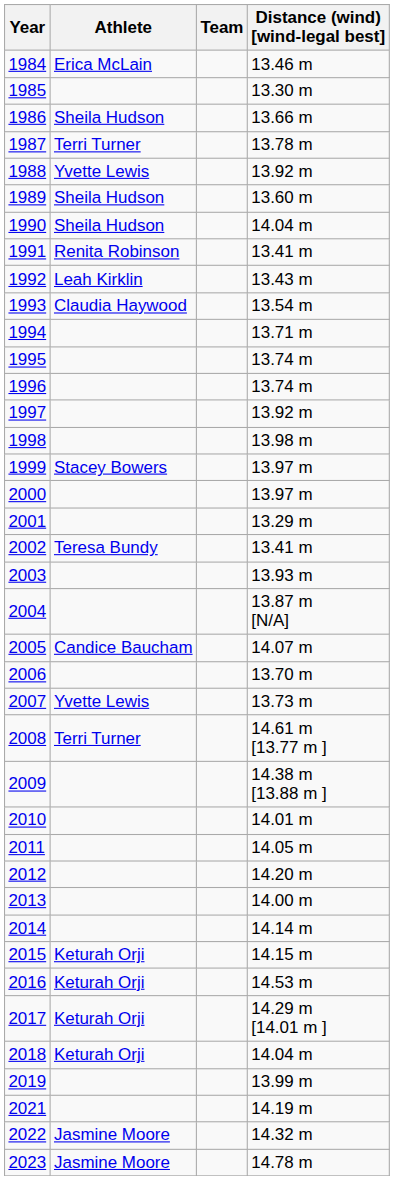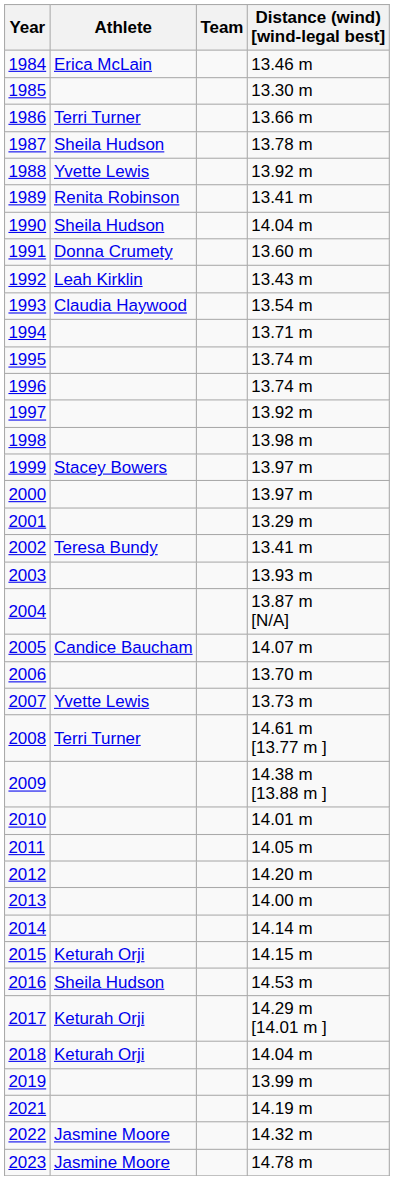1986 | Athlete: Sheila Hudson -> Terri Turner
1987 | Athlete: Terri Turner -> Sheila Hudson
1989 | Athlete: Sheila Hudson -> Renita Robinson
1989 | Distance (wind) [wind-legal best]: 13.60 m -> 13.41 m
1991 | Athlete: Renita Robinson -> Donna Crumety
1991 | Distance (wind) [wind-legal best]: 13.41 m -> 13.60 m
2016 | Athlete: Keturah Orji -> Sheila Hudson
